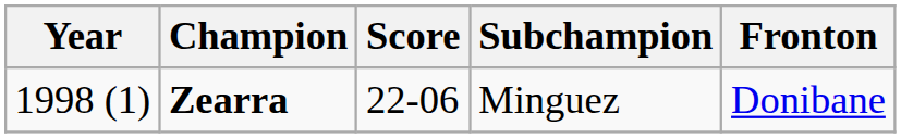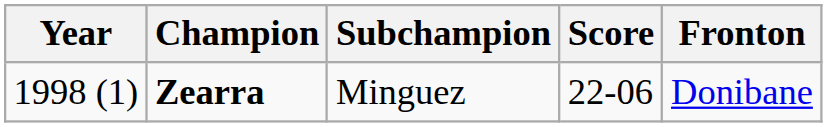columns swapped: Subchampion <-> Score
